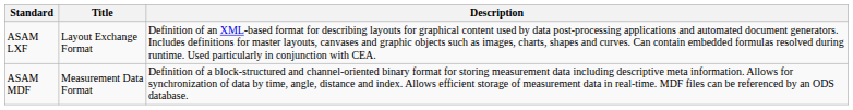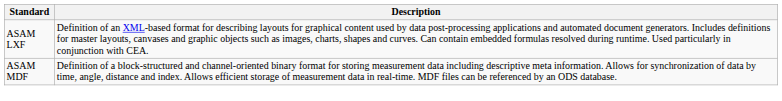- column: Title | Layout Exchange Format | Measurement Data Format
